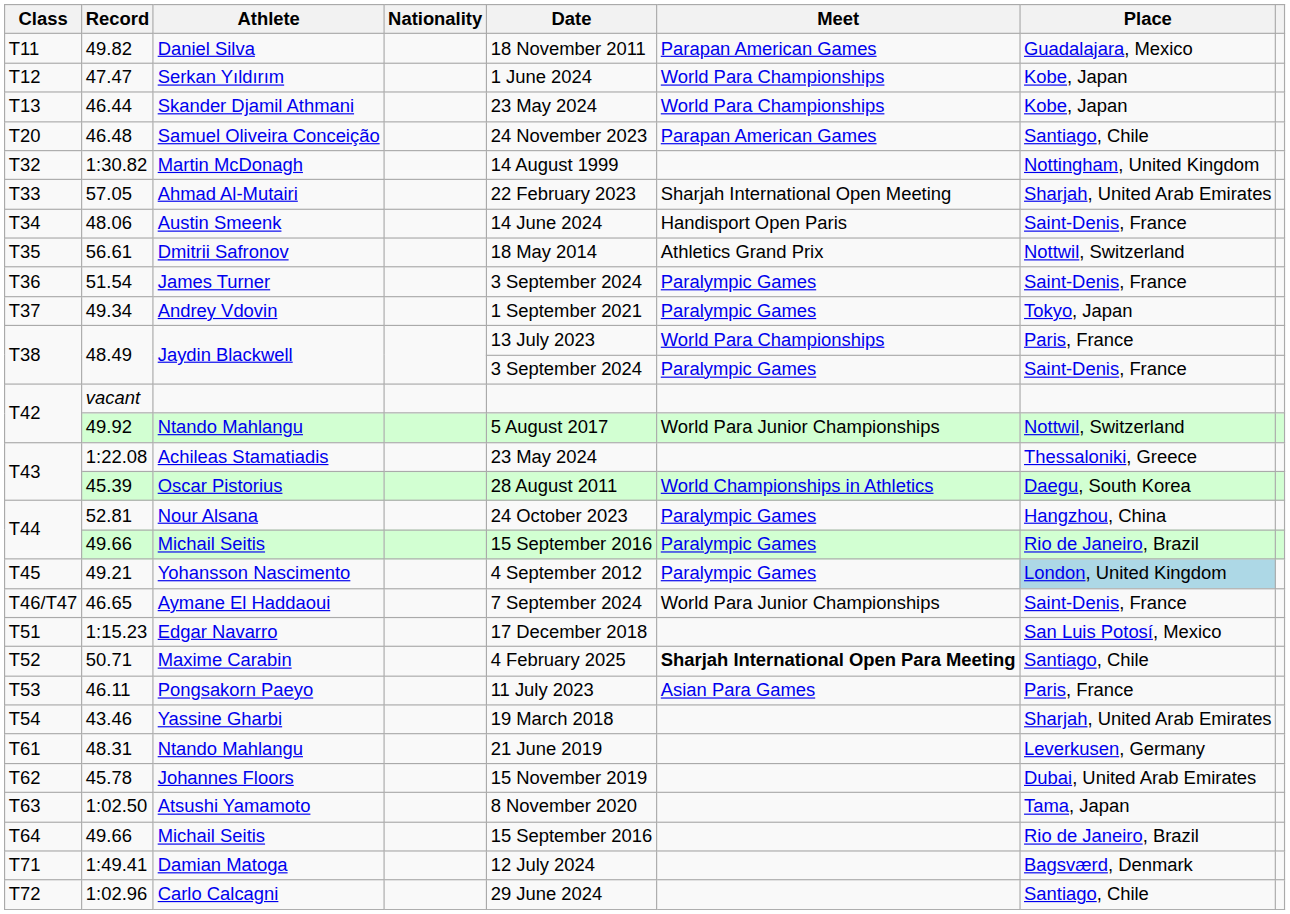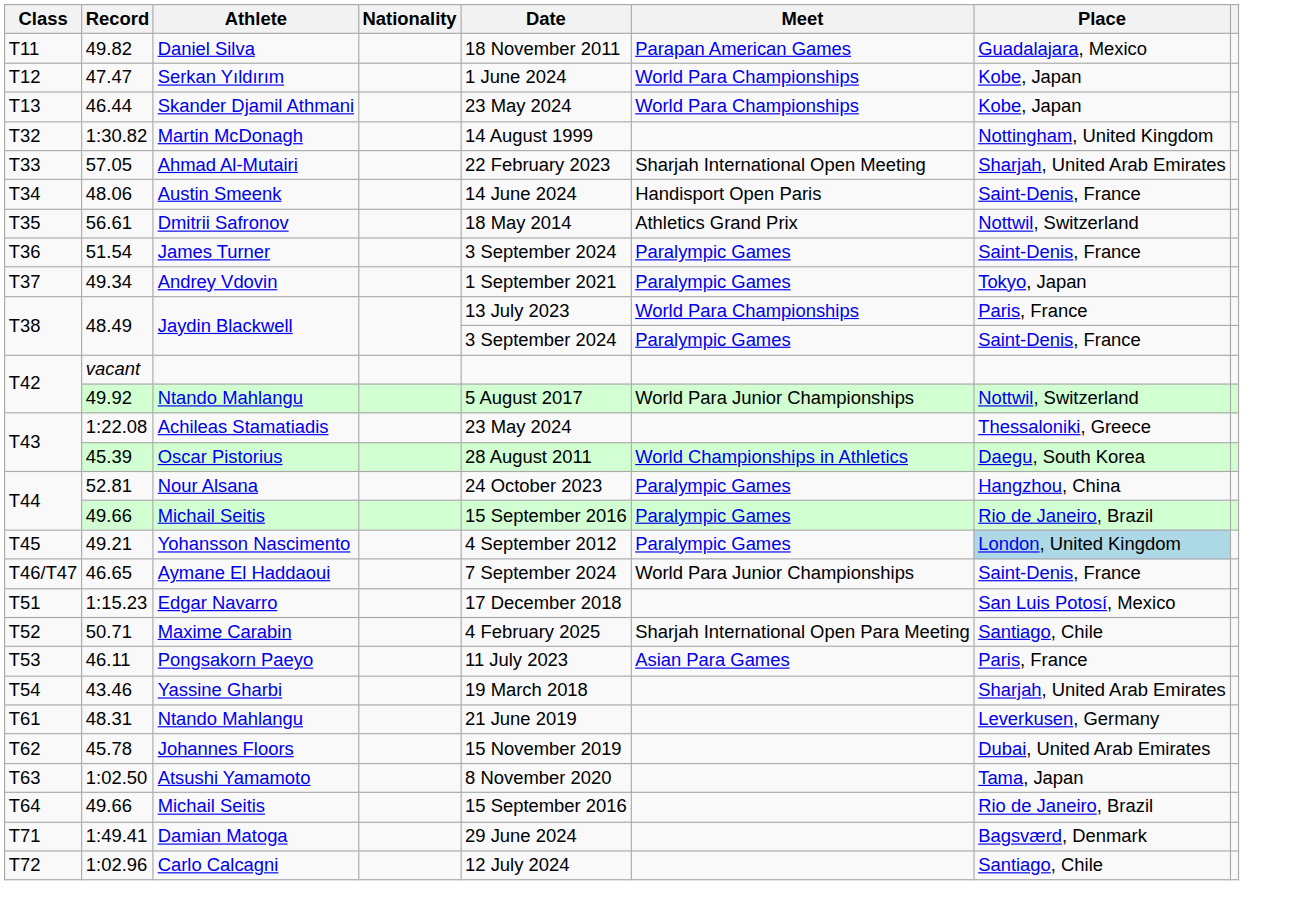- row: T20 | 46.48 | Samuel Oliveira Conceição | 24 November 2023 | Parapan American Games | Santiago, Chile
Maxime Carabin | Meet: bold -> normal
Damian Matoga | Date: 12 July 2024 -> 29 June 2024
Carlo Calcagni | Date: 29 June 2024 -> 12 July 2024
